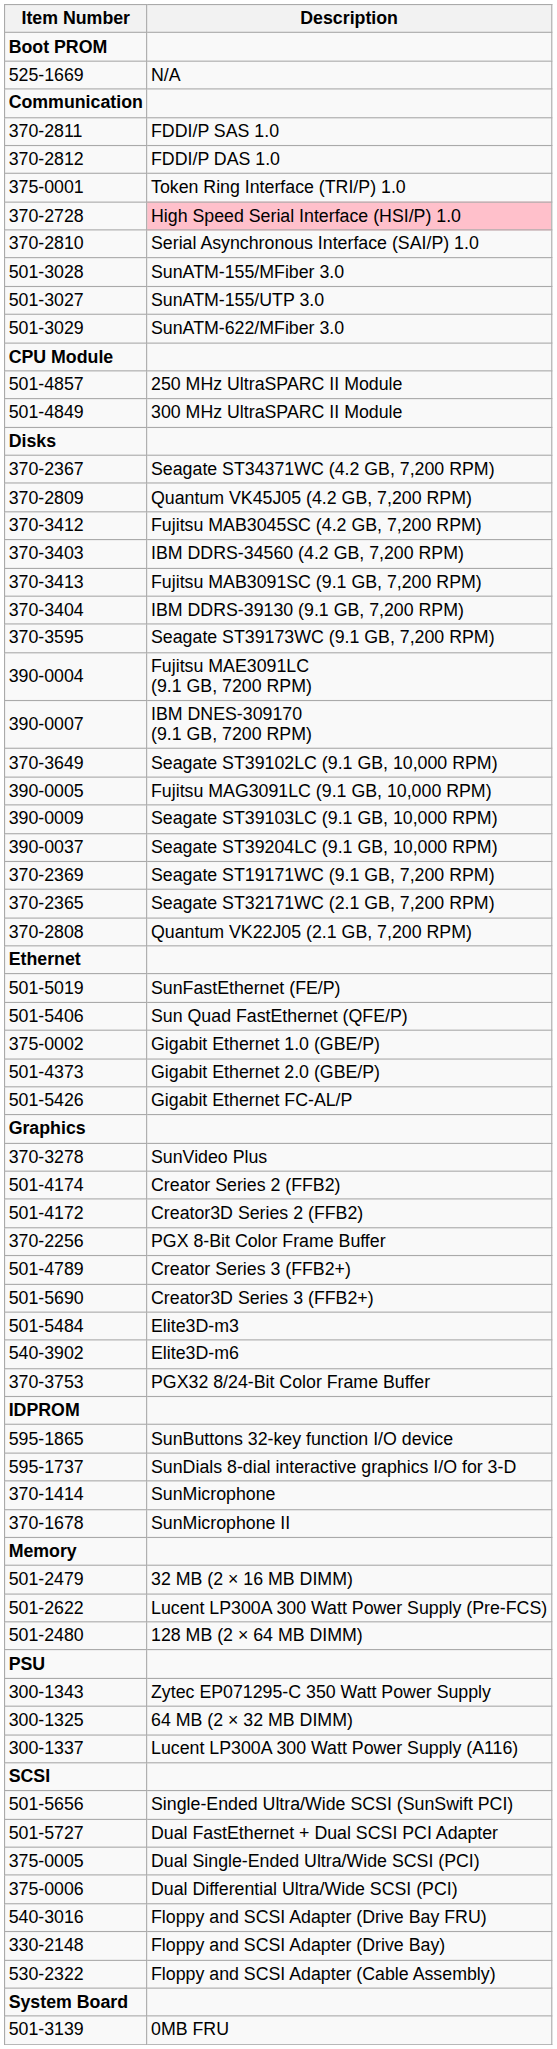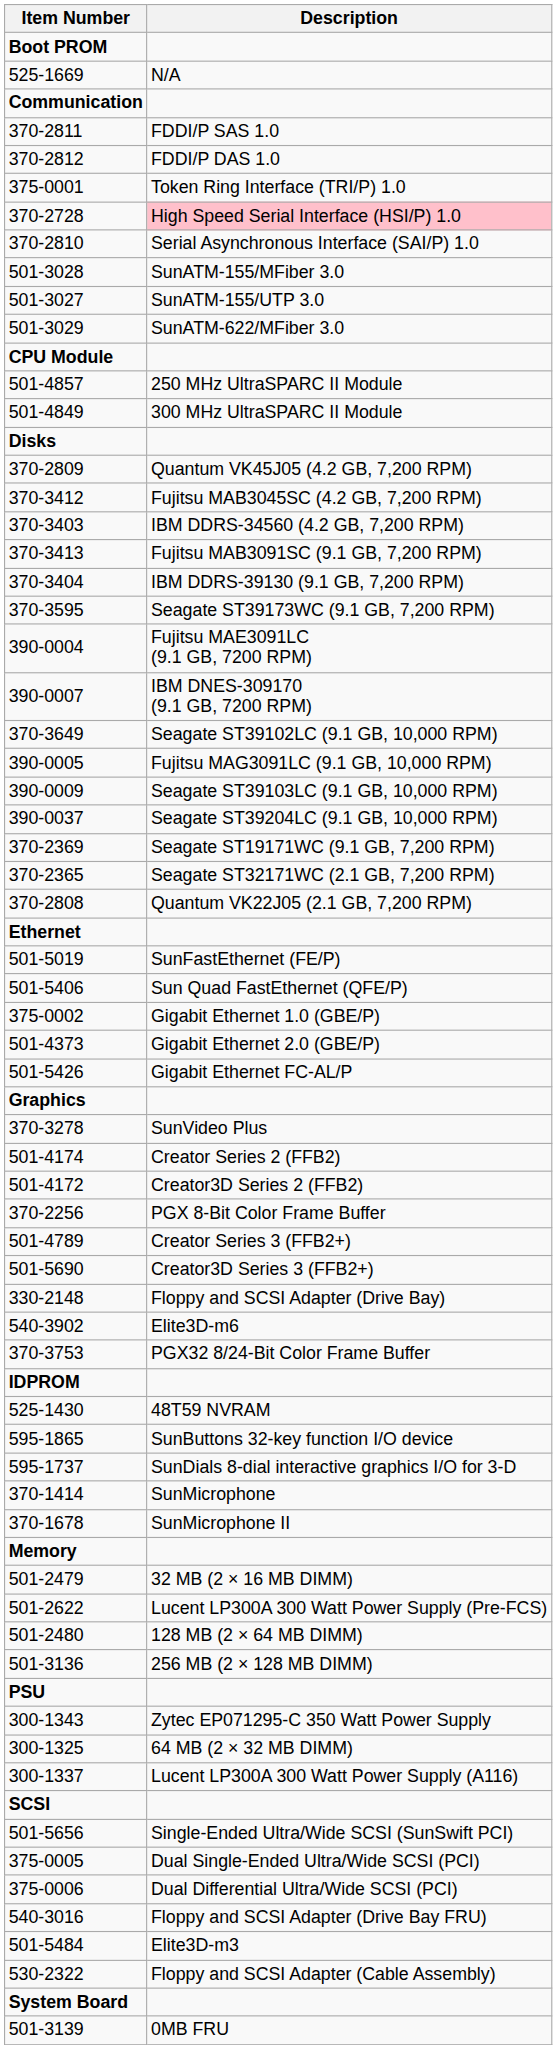- row: 370-2367 | Seagate ST34371WC (4.2 GB, 7,200 RPM)
rows swapped: 501-5484 <-> 330-2148
+ row: 525-1430 | 48T59 NVRAM
+ row: 501-3136 | 256 MB (2 × 128 MB DIMM)
- row: 501-5727 | Dual FastEthernet + Dual SCSI PCI Adapter
